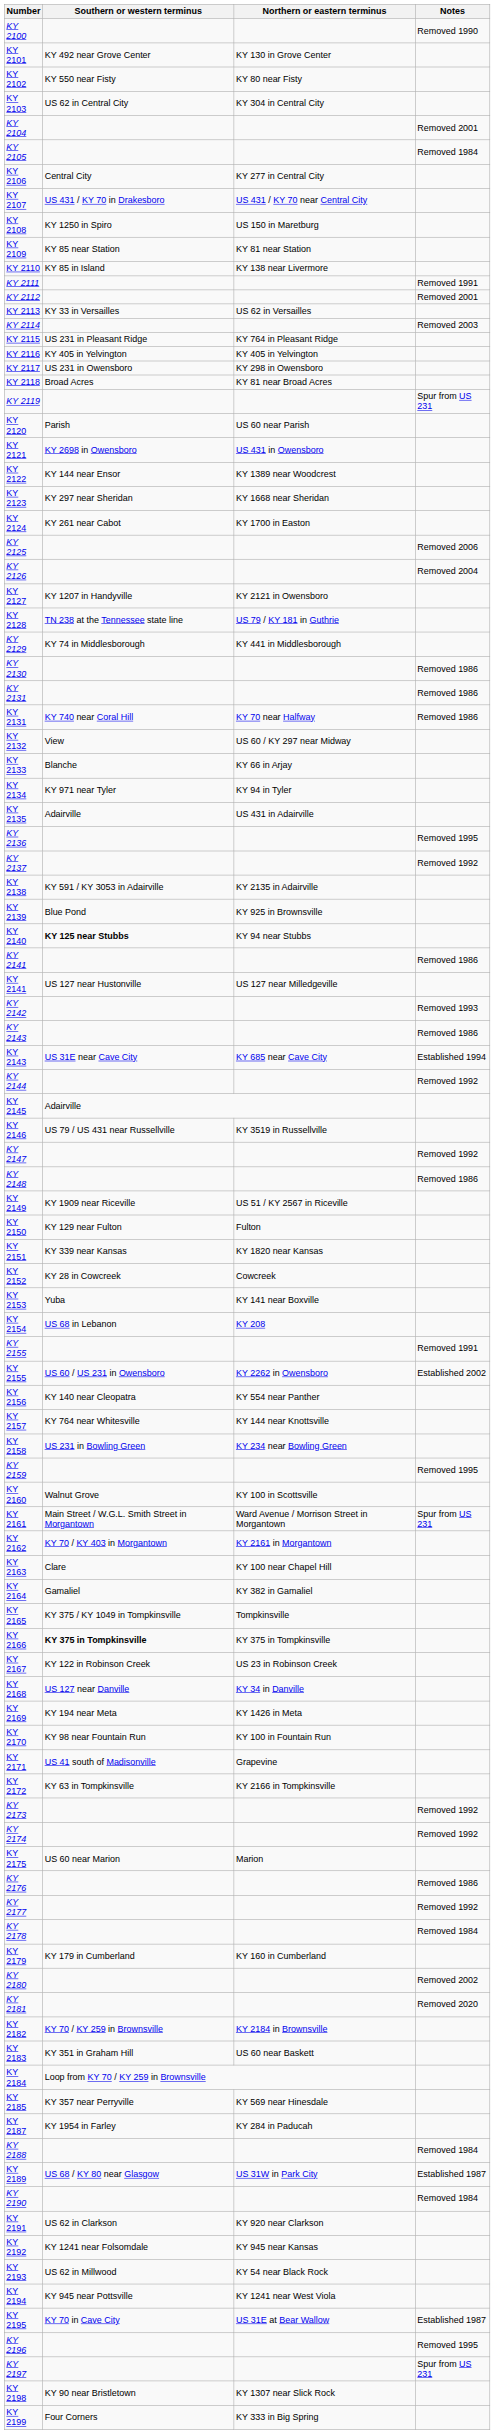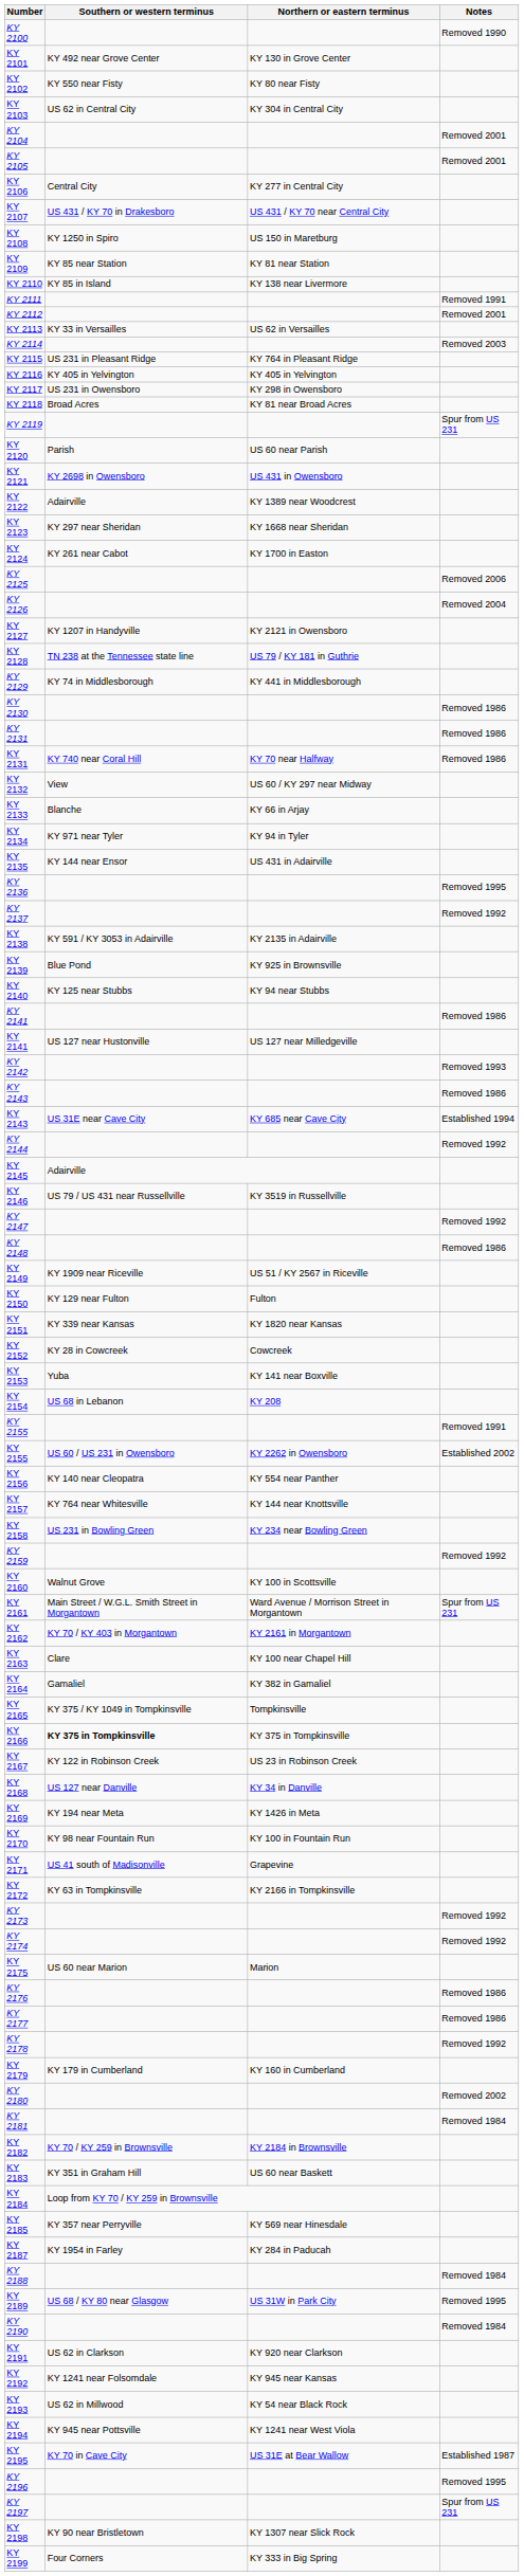KY 2105 | Notes: Removed 1984 -> Removed 2001
KY 2122 | Southern or western terminus: KY 144 near Ensor -> Adairville
KY 2135 | Southern or western terminus: Adairville -> KY 144 near Ensor
KY 2140 | Southern or western terminus: bold -> normal
KY 2159 | Notes: Removed 1995 -> Removed 1992
KY 2177 | Notes: Removed 1992 -> Removed 1986
KY 2178 | Notes: Removed 1984 -> Removed 1992
KY 2181 | Notes: Removed 2020 -> Removed 1984
KY 2189 | Notes: Established 1987 -> Removed 1995
